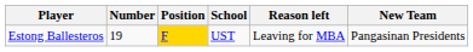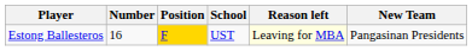Estong Ballesteros | Number: 19 -> 16
Estong Ballesteros | Reason left: no background -> lightyellow background
